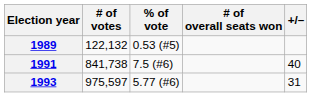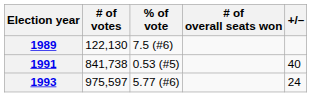1989 | # of votes: 122,132 -> 122,130
1989 | % of vote: 0.53 (#5) -> 7.5 (#6)
1991 | % of vote: 7.5 (#6) -> 0.53 (#5)
1993 | +/–: 31 -> 24
